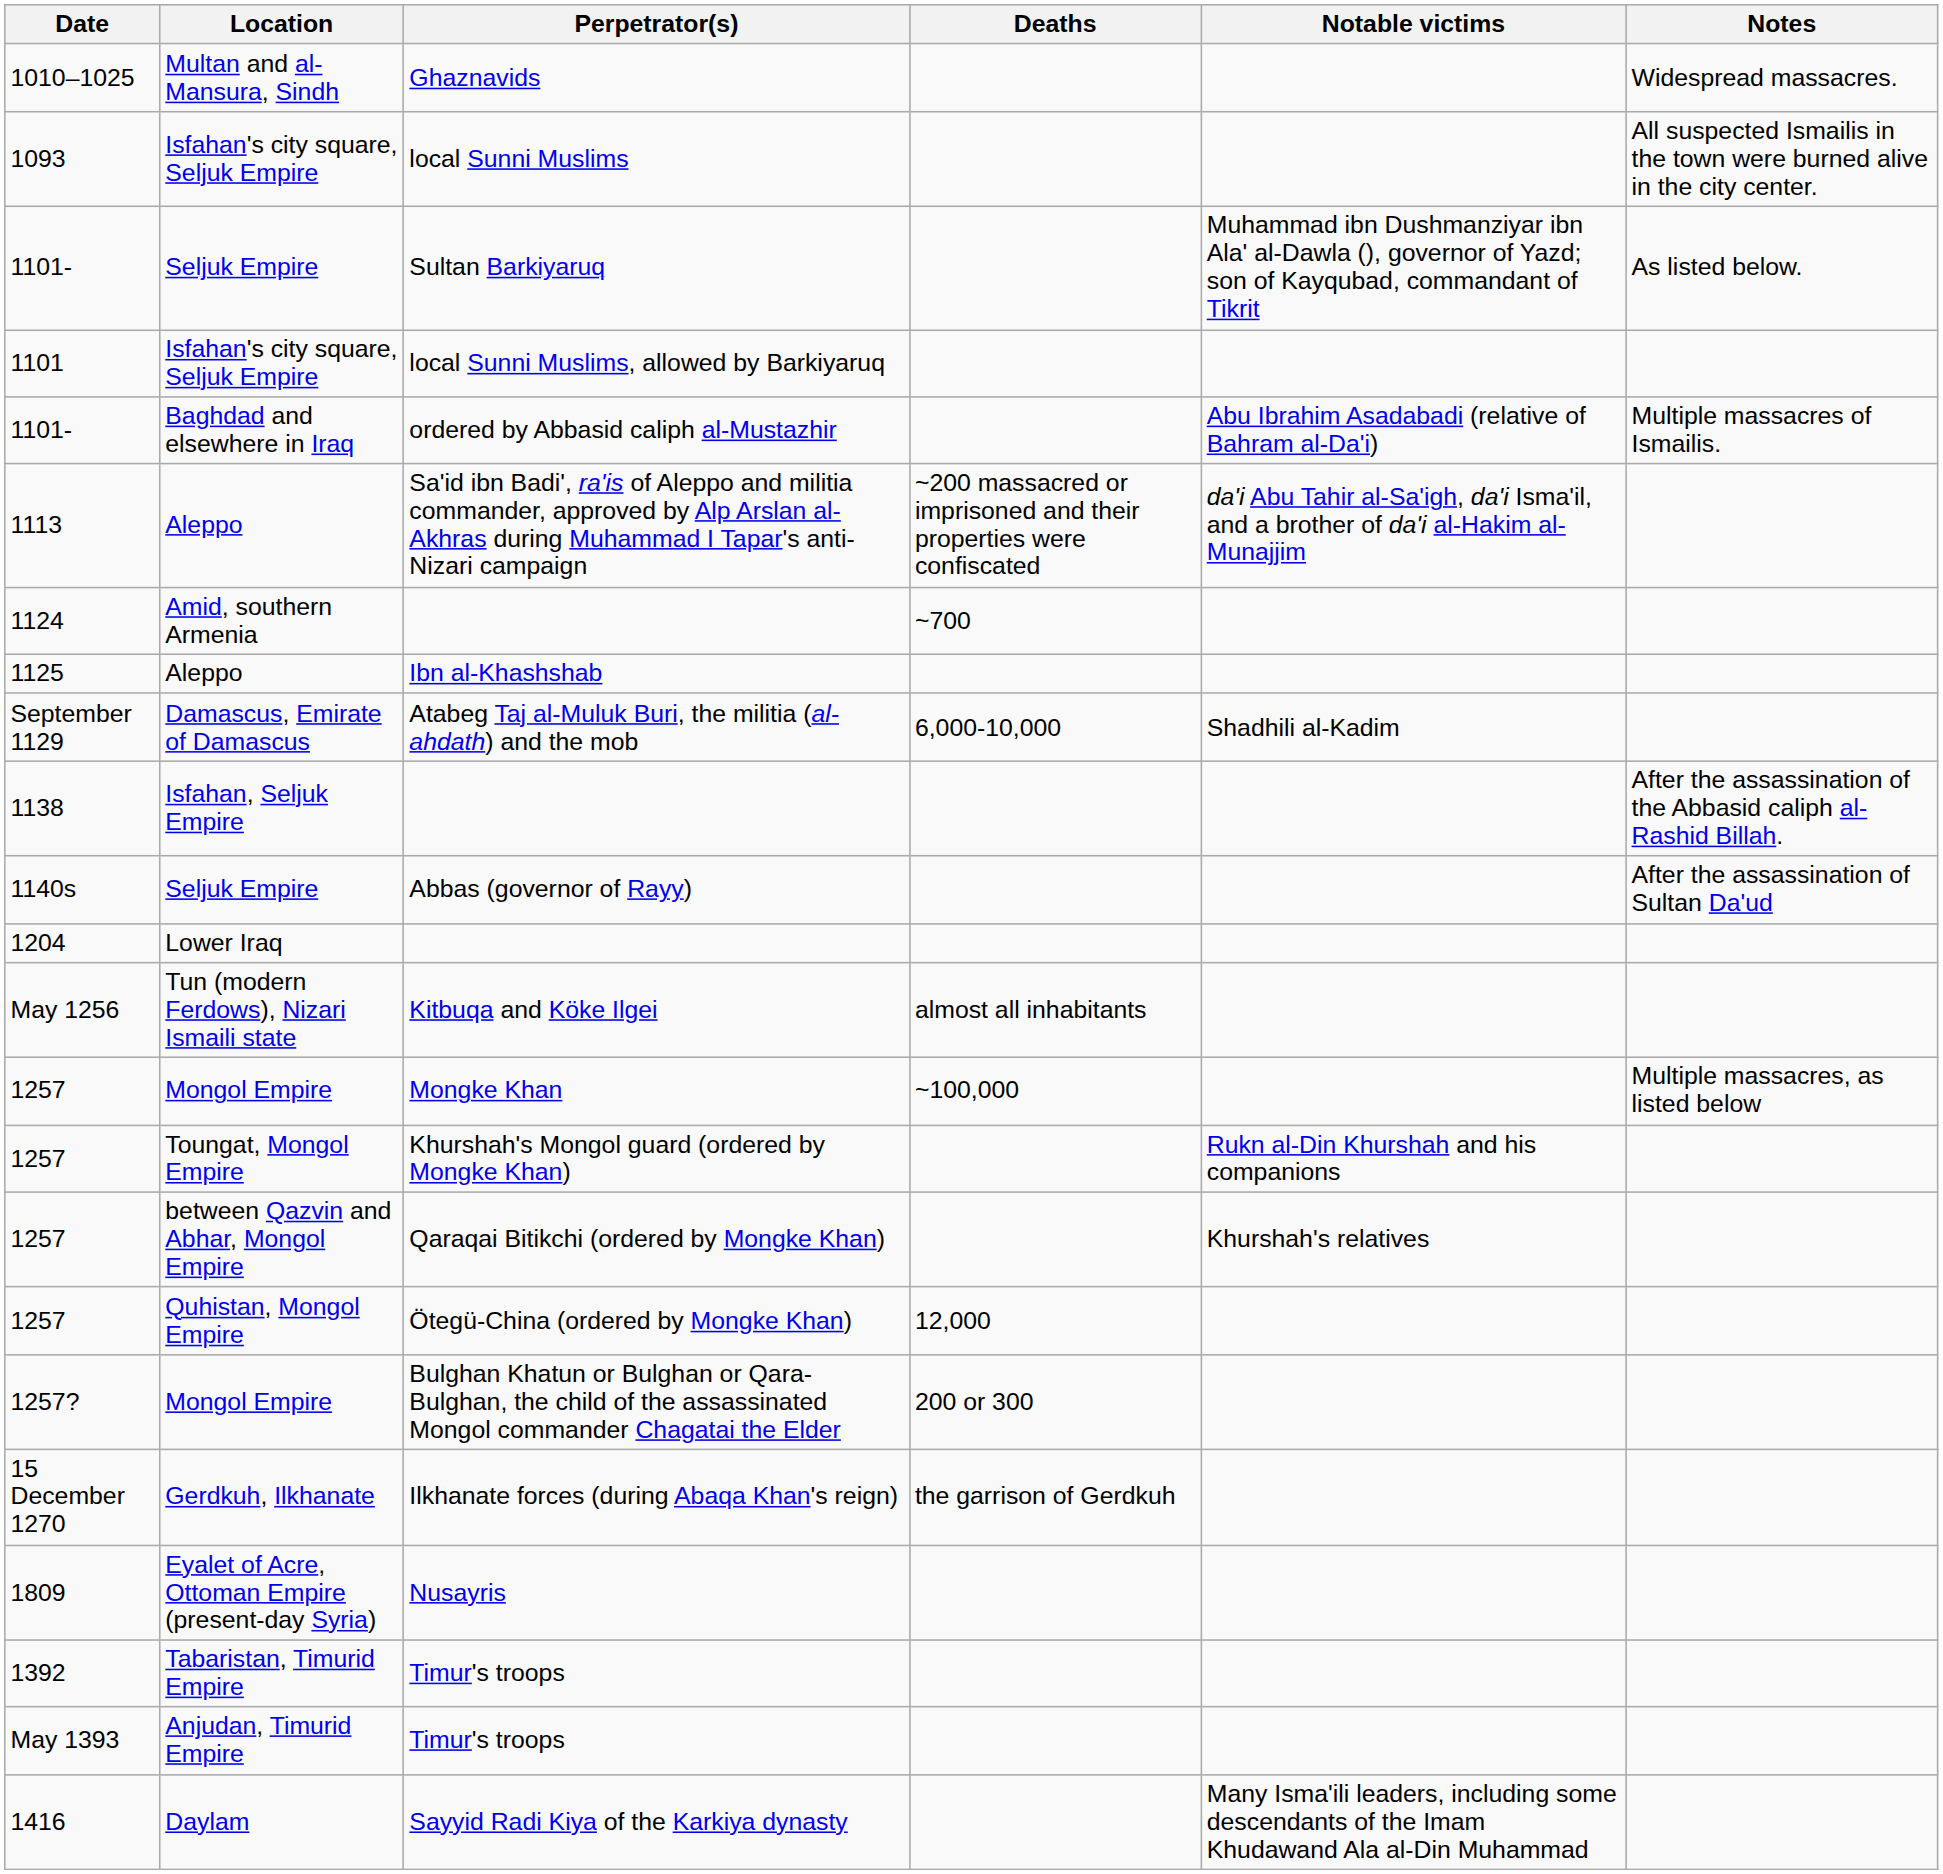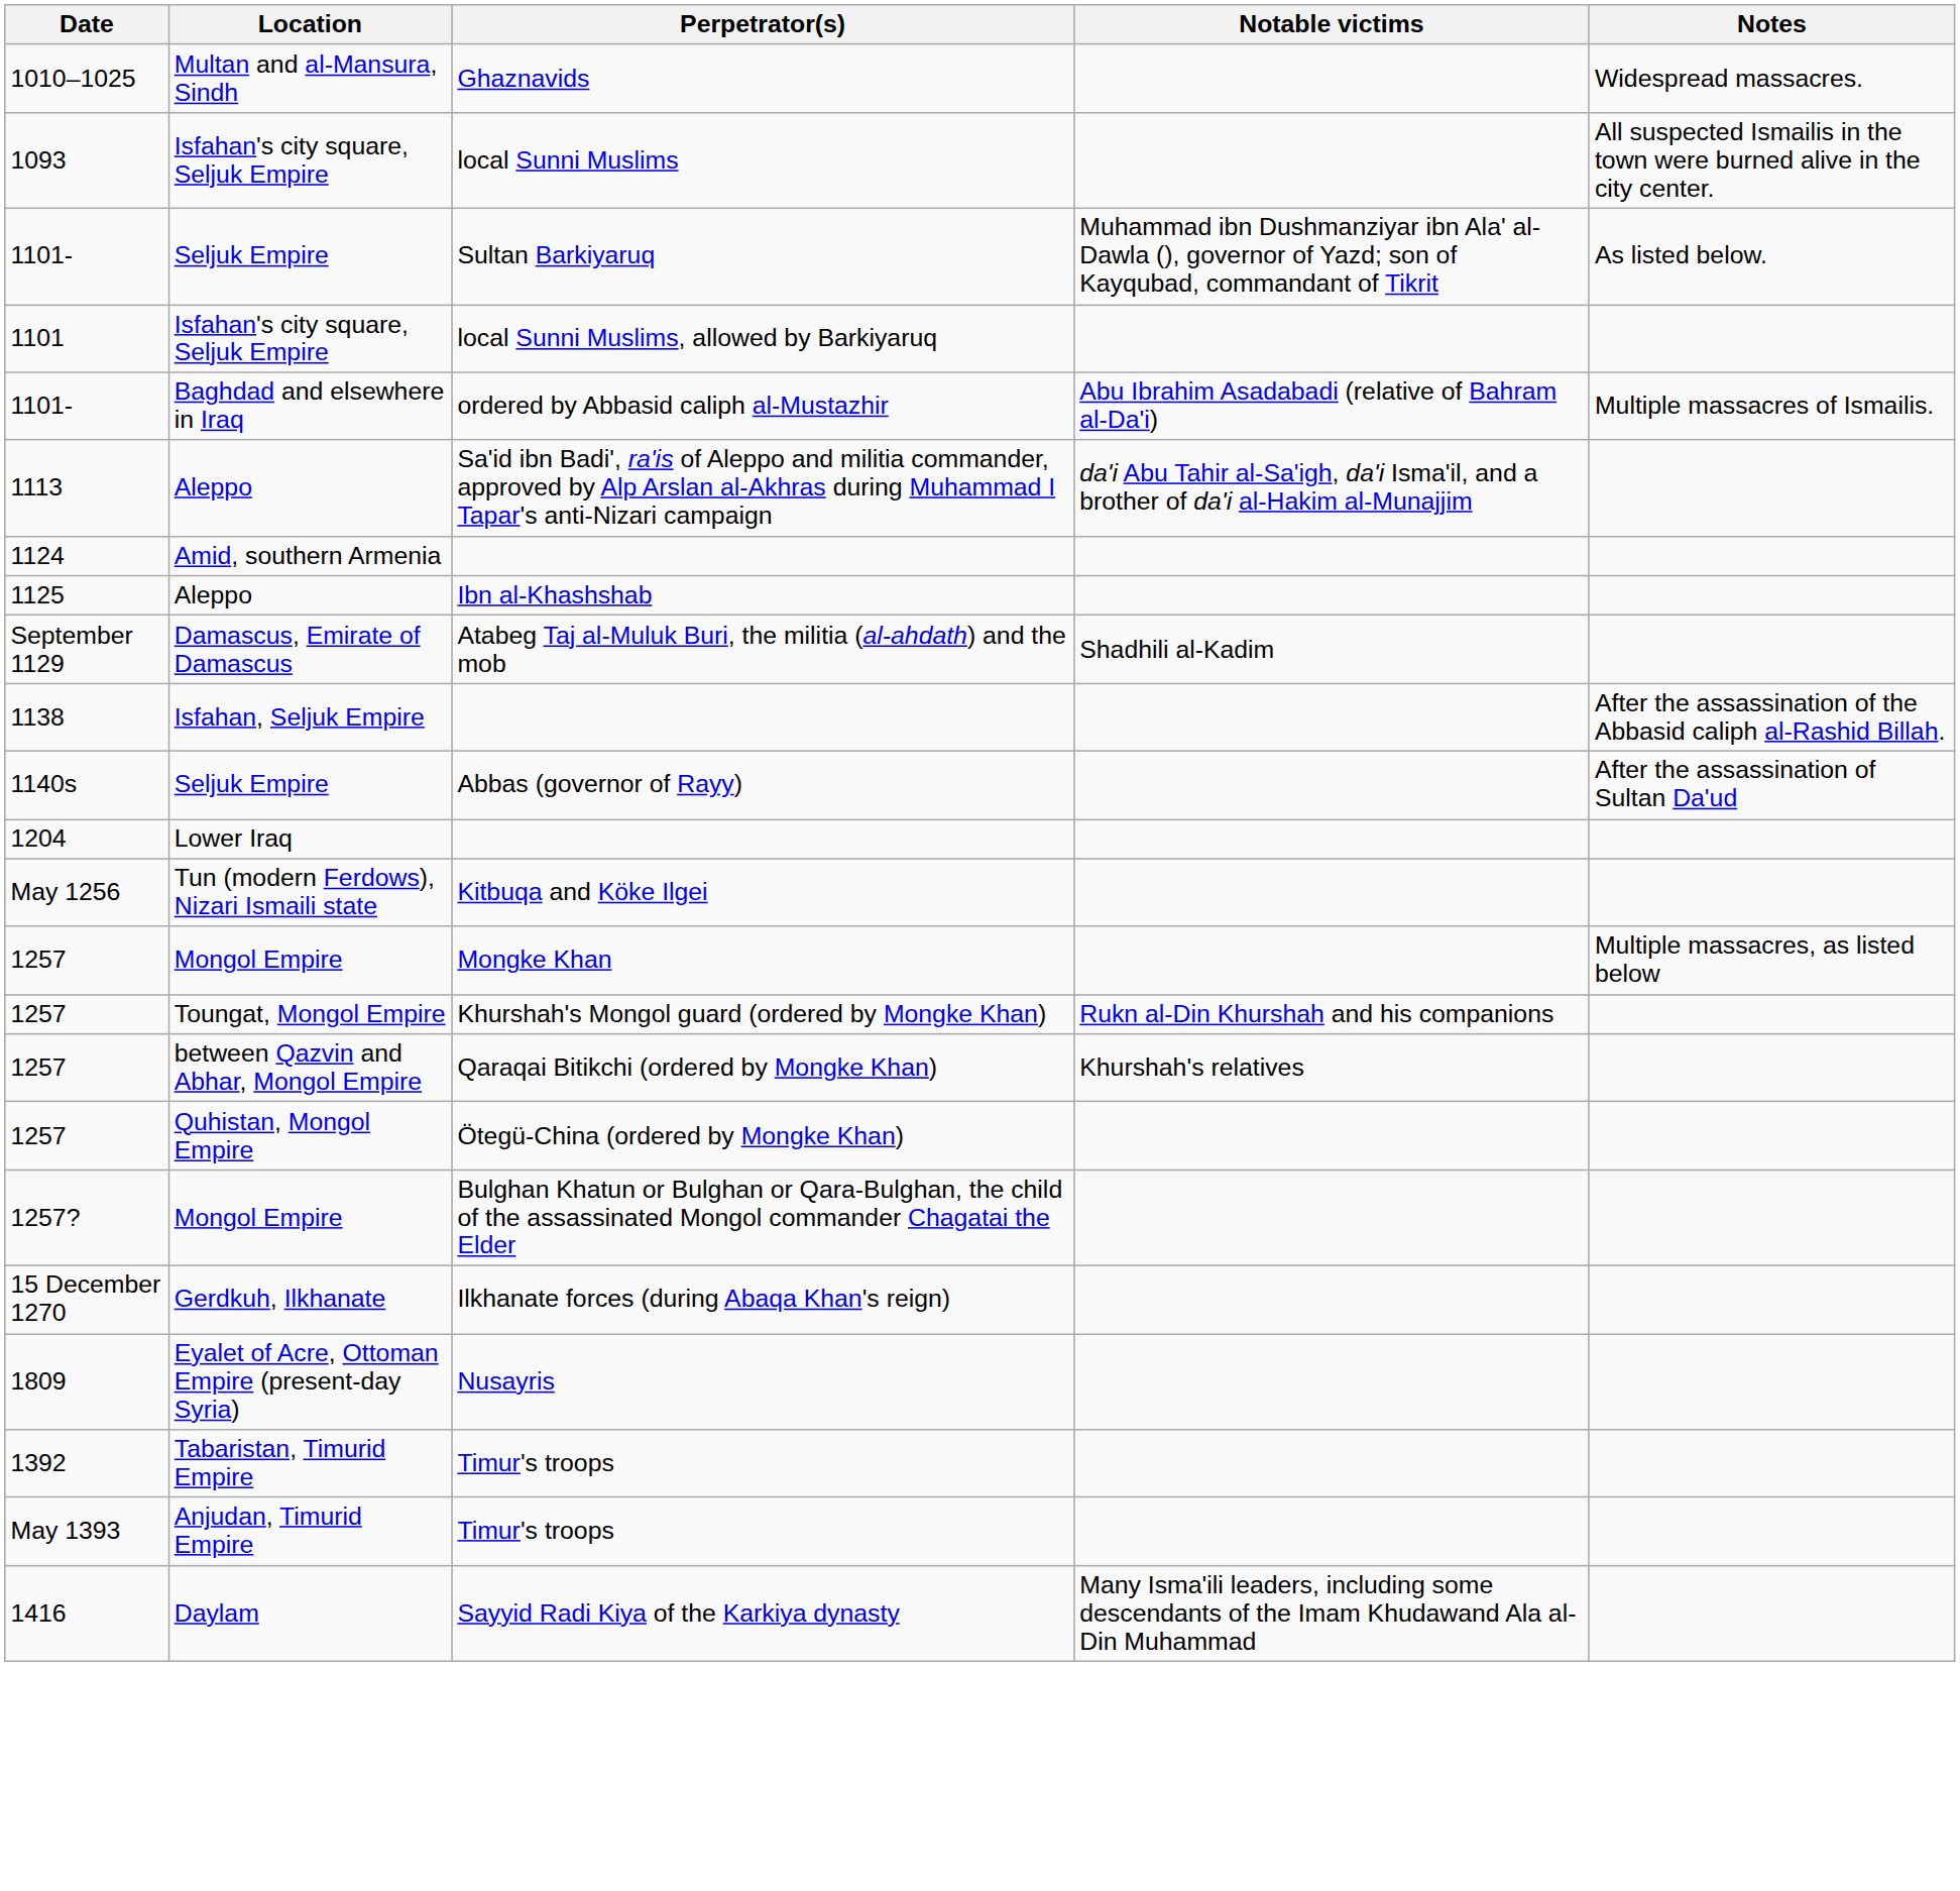- column: Deaths | ~200 massacred or imprisoned and their properties were confiscated | ~700 | 6,000-10,000 | almost all inhabitants | ~100,000 | 12,000 | 200 or 300 | the garrison of Gerdkuh
